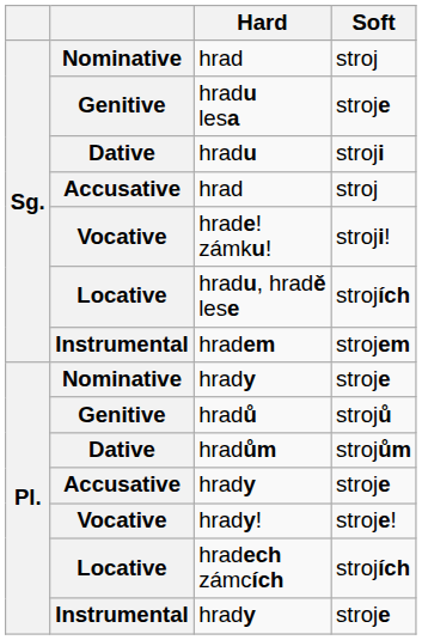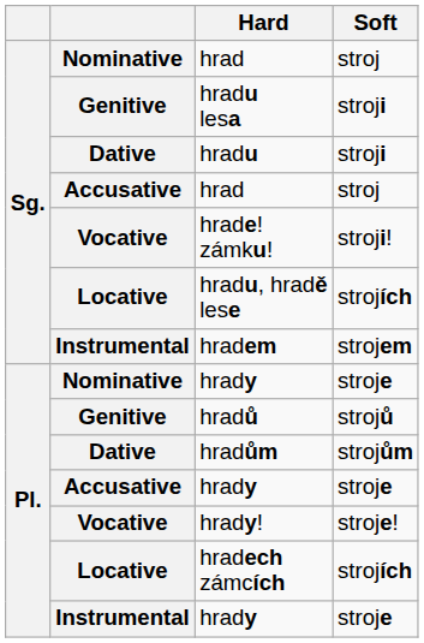hradu lesa | Soft: stroje -> stroji
